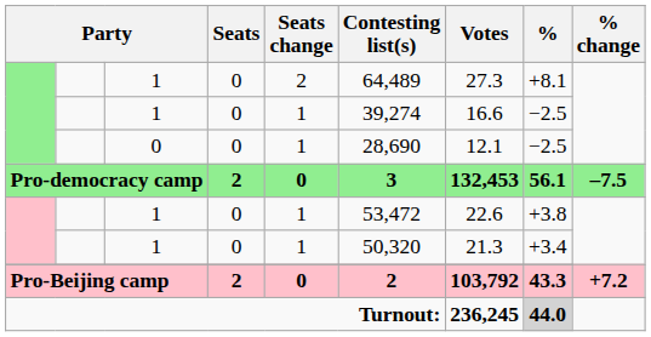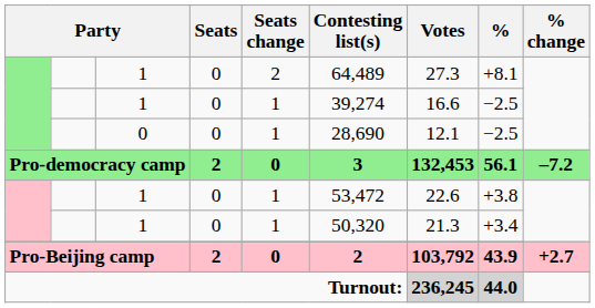Pro-democracy camp | % change: –7.5 -> –7.2
Pro-Beijing camp | %: 43.3 -> 43.9
Pro-Beijing camp | % change: +7.2 -> +2.7
Turnout: | Votes: no background -> lightgrey background
